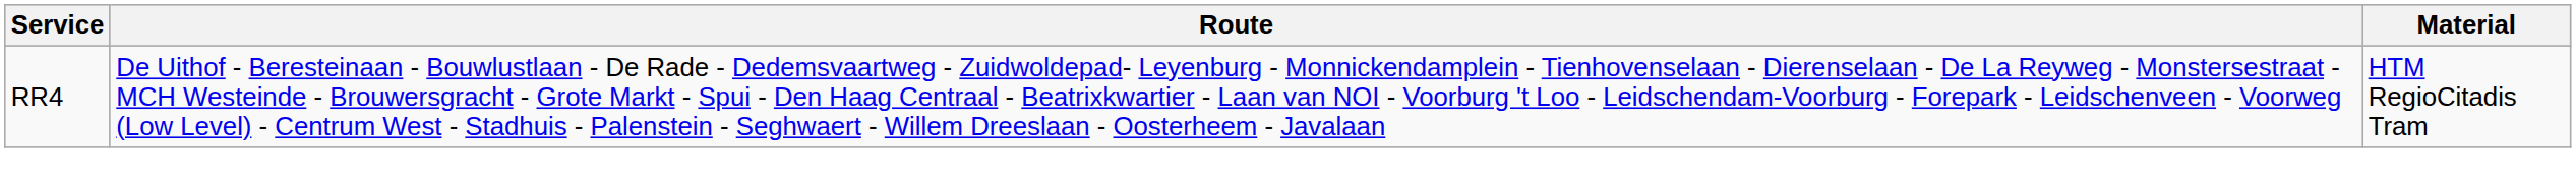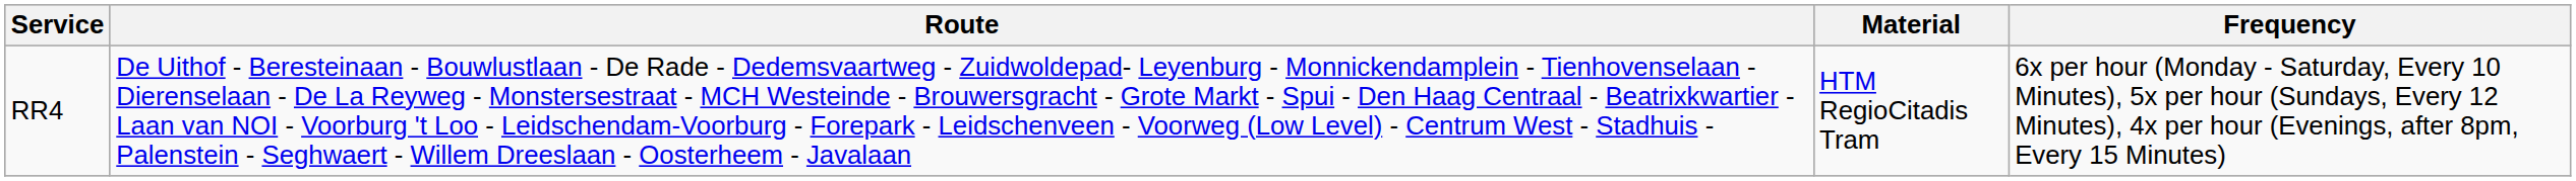+ column: Frequency | 6x per hour (Monday - Saturday, Every 10 Minutes), 5x per hour (Sundays, Every 12 Minutes), 4x per hour (Evenings, after 8pm, Every 15 Minutes)
